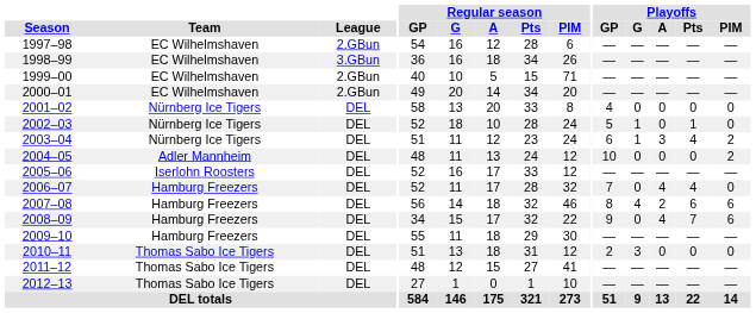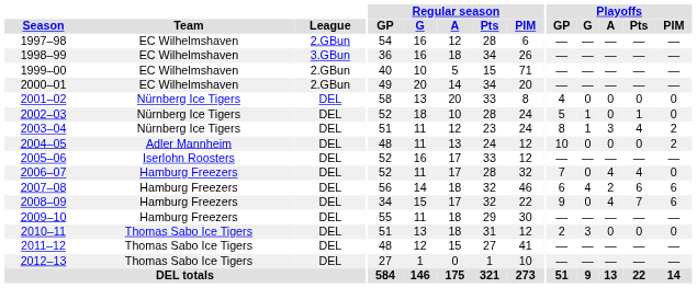2003–04 | Playoffs / GP: 6 -> 8
2007–08 | Playoffs / GP: 8 -> 6
